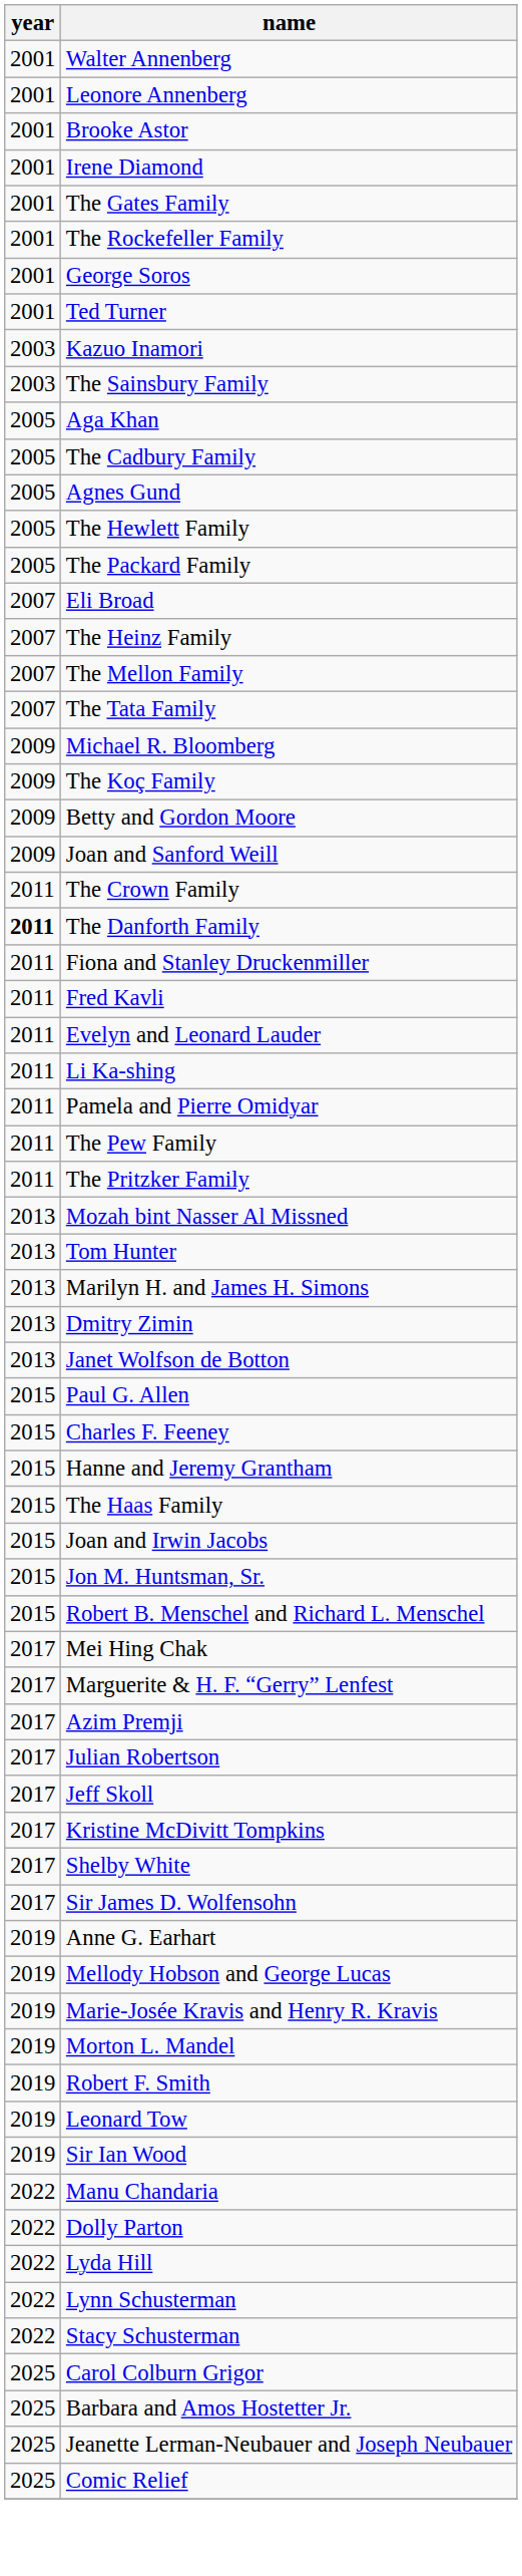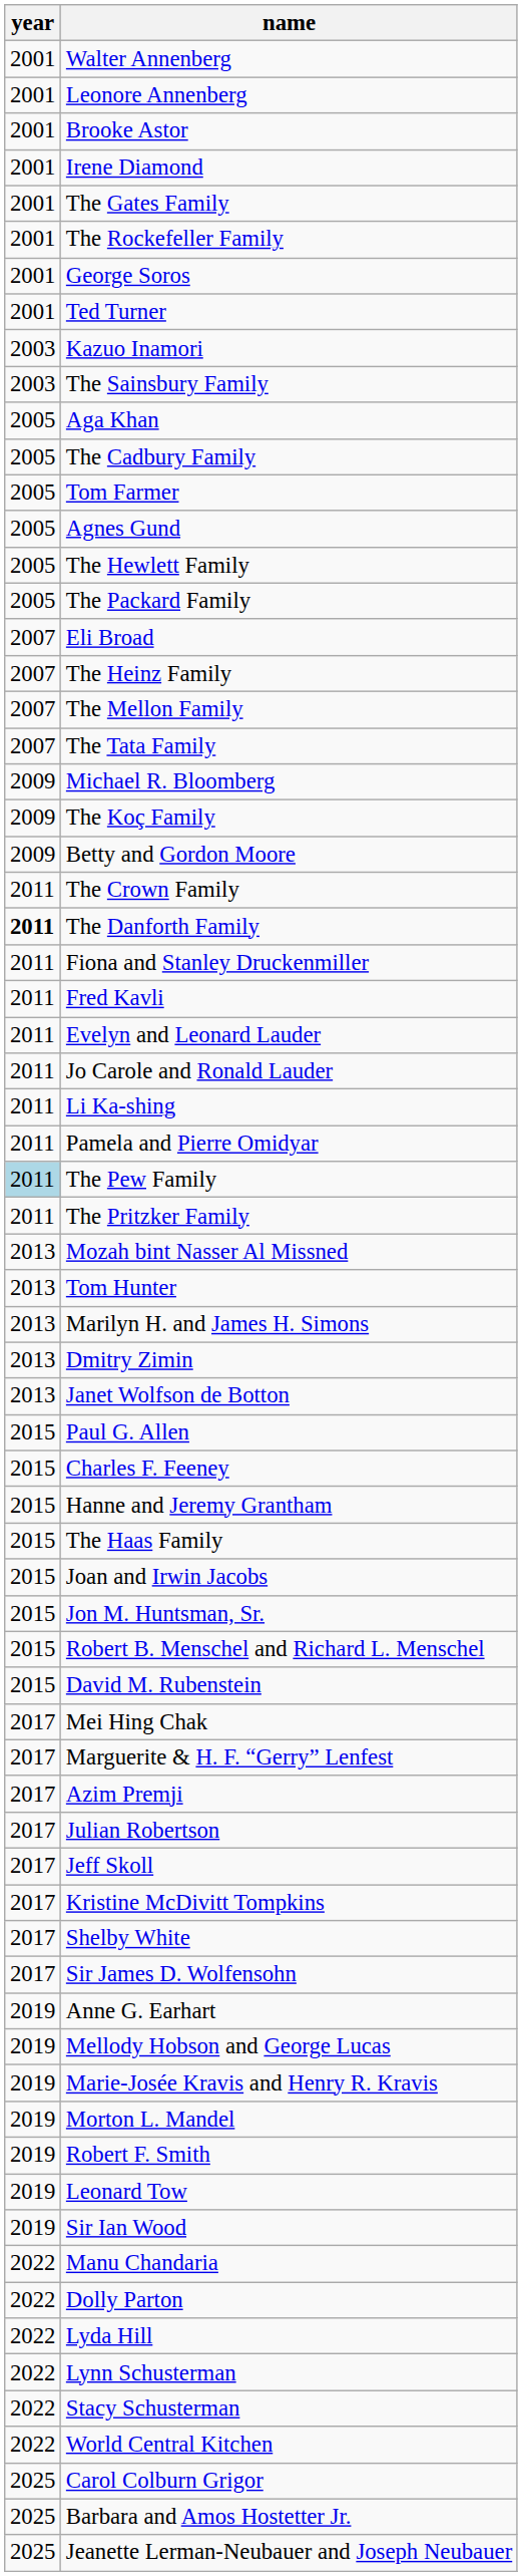+ row: 2005 | Tom Farmer
- row: 2009 | Joan and Sanford Weill
+ row: 2011 | Jo Carole and Ronald Lauder
The Pew Family | year: no background -> lightblue background
+ row: 2015 | David M. Rubenstein
+ row: 2022 | World Central Kitchen
- row: 2025 | Comic Relief
